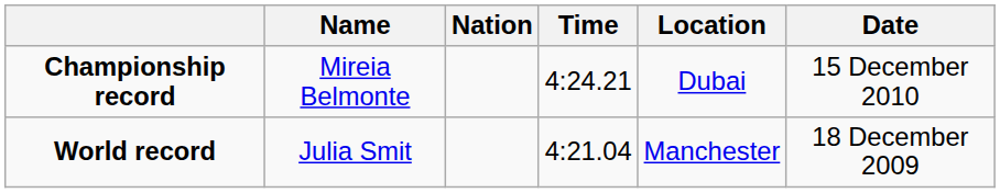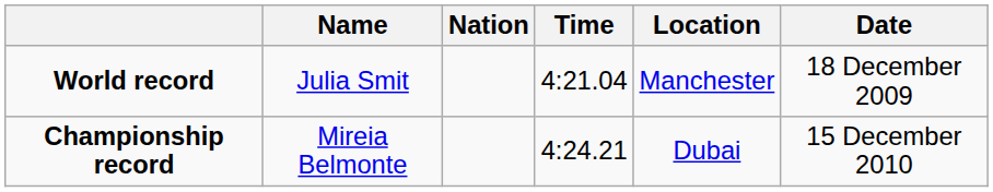rows swapped: World record <-> Championship record
